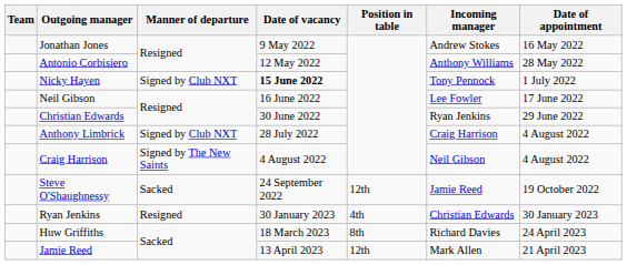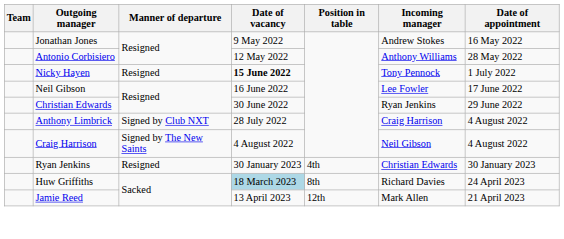Nicky Hayen | Manner of departure: Signed by Club NXT -> Resigned
- row: Steve O'Shaughnessy | Sacked | 24 September 2022 | 12th | Jamie Reed | 19 October 2022
Huw Griffiths | Date of vacancy: no background -> lightblue background
